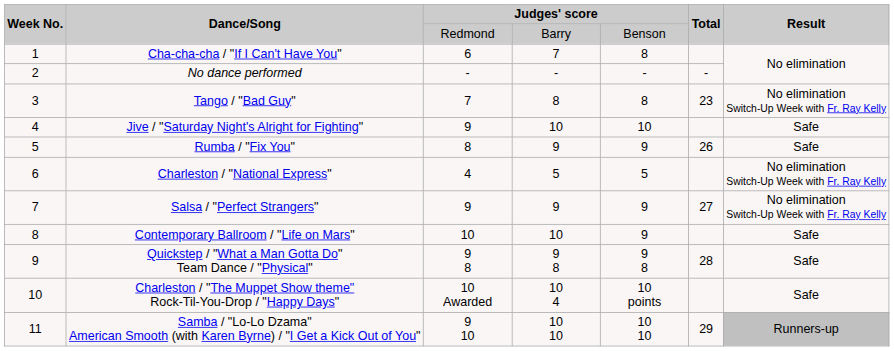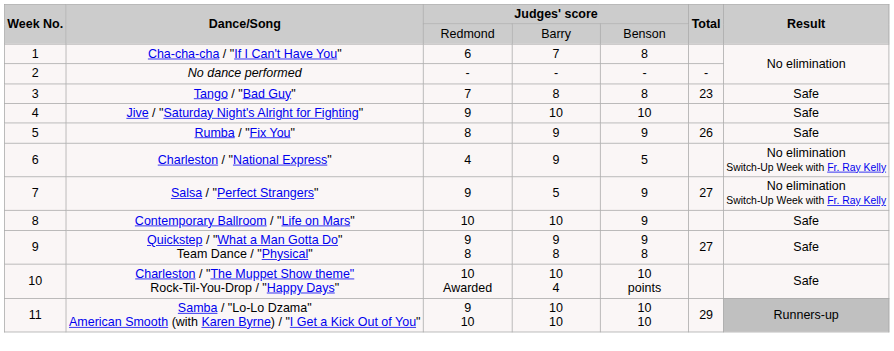Tango / "Bad Guy" | Result: No elimination Switch-Up Week with Fr. Ray Kelly -> Safe
Charleston / "National Express" | column 4: 5 -> 9
Salsa / "Perfect Strangers" | column 4: 9 -> 5
Quickstep / "What a Man Gotta Do" Team Dance / "Physical" | Total: 28 -> 27
